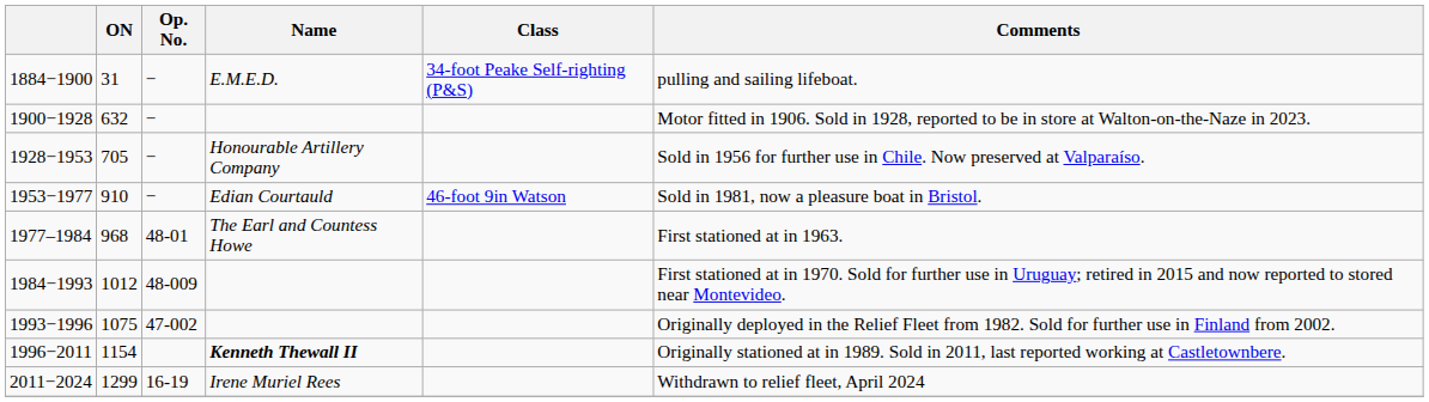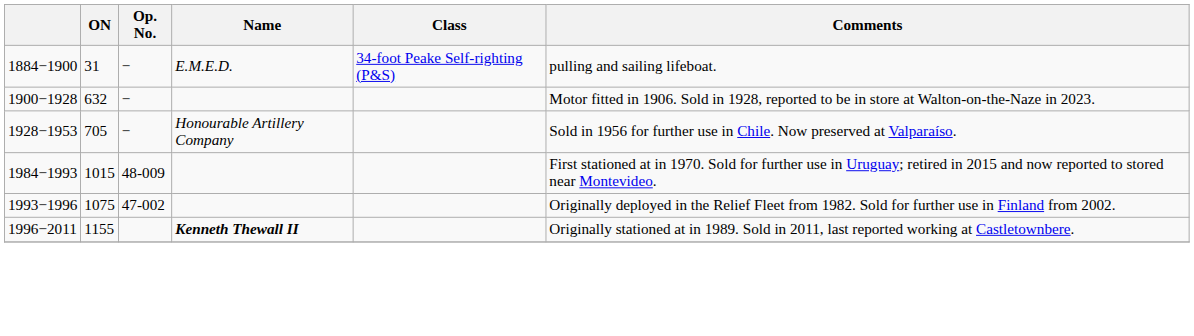- row: 1953−1977 | 910 | − | Edian Courtauld | 46-foot 9in Watson | Sold in 1981, now a pleasure boat in Bristol.
- row: 1977–1984 | 968 | 48-01 | The Earl and Countess Howe | First stationed at in 1963.
1984−1993 | ON: 1012 -> 1015
1996−2011 | ON: 1154 -> 1155
- row: 2011−2024 | 1299 | 16-19 | Irene Muriel Rees | Withdrawn to relief fleet, April 2024
